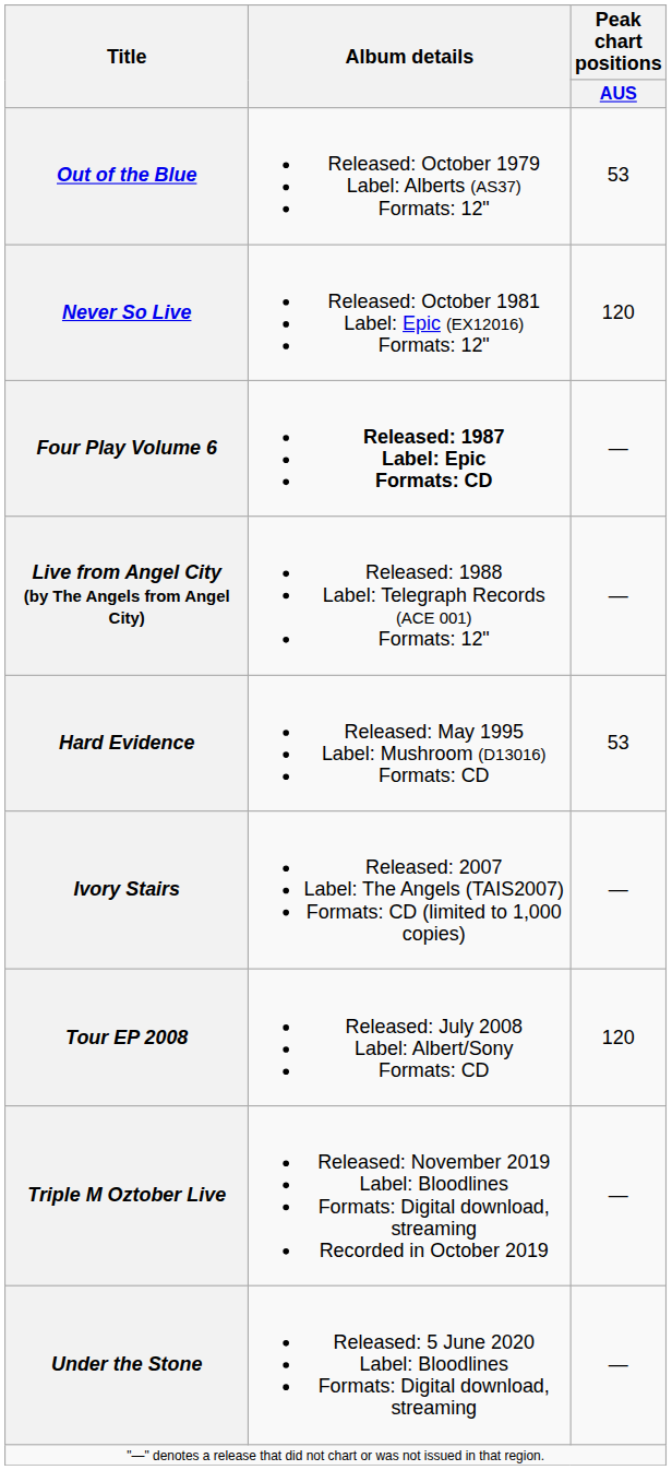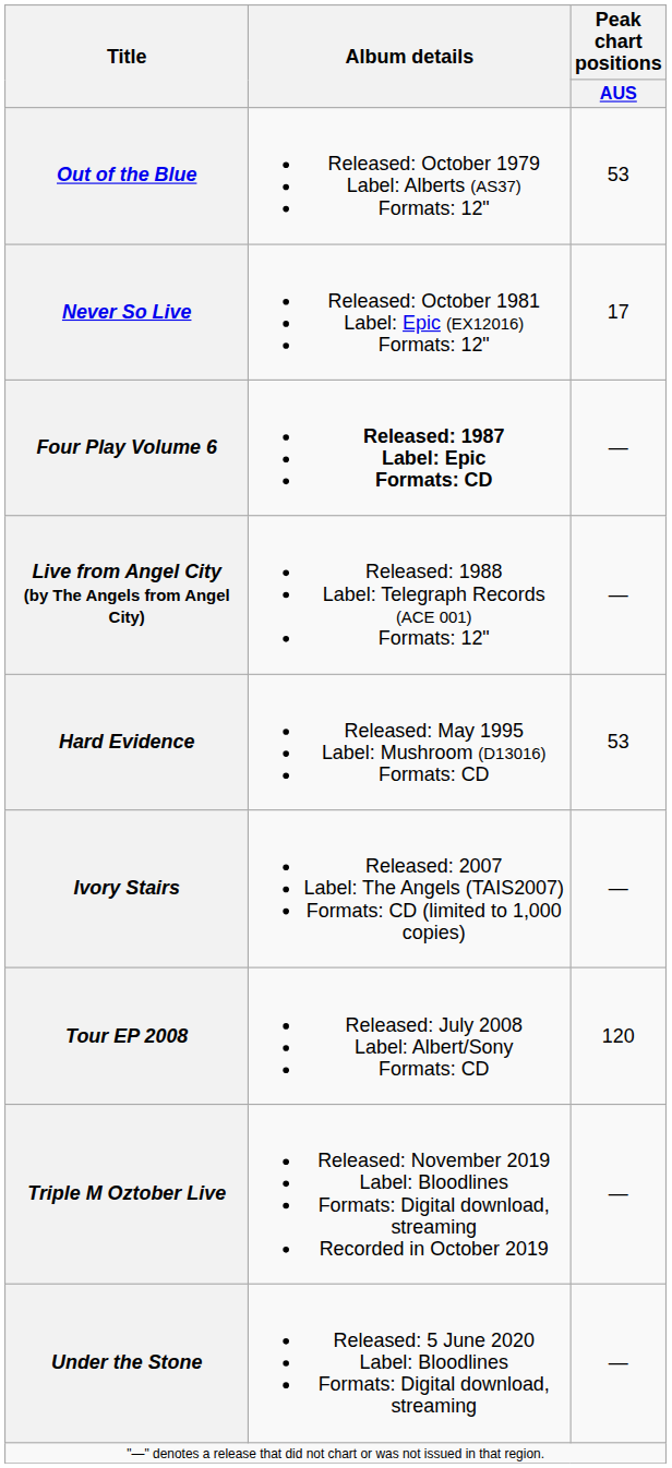Never So Live | Peak chart positions / AUS: 120 -> 17
